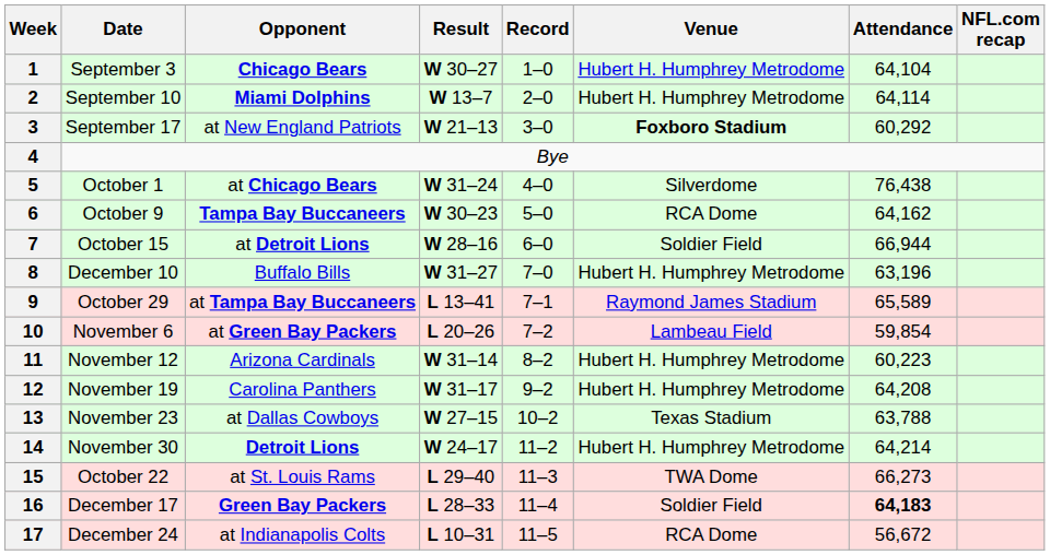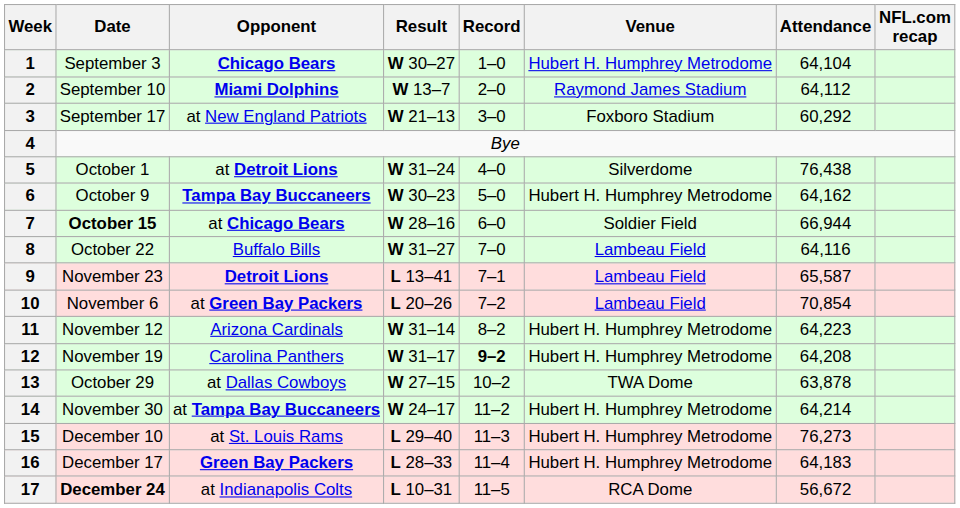2 | Venue: Hubert H. Humphrey Metrodome -> Raymond James Stadium
2 | Attendance: 64,114 -> 64,112
3 | Venue: bold -> normal
5 | Opponent: at Chicago Bears -> at Detroit Lions
6 | Venue: RCA Dome -> Hubert H. Humphrey Metrodome
7 | Date: normal -> bold
7 | Opponent: at Detroit Lions -> at Chicago Bears
8 | Date: December 10 -> October 22
8 | Venue: Hubert H. Humphrey Metrodome -> Lambeau Field
8 | Attendance: 63,196 -> 64,116
9 | Date: October 29 -> November 23
9 | Opponent: at Tampa Bay Buccaneers -> Detroit Lions
9 | Venue: Raymond James Stadium -> Lambeau Field
9 | Attendance: 65,589 -> 65,587
10 | Attendance: 59,854 -> 70,854
11 | Attendance: 60,223 -> 64,223
12 | Record: normal -> bold
13 | Date: November 23 -> October 29
13 | Venue: Texas Stadium -> TWA Dome
13 | Attendance: 63,788 -> 63,878
14 | Opponent: Detroit Lions -> at Tampa Bay Buccaneers
15 | Date: October 22 -> December 10
15 | Venue: TWA Dome -> Hubert H. Humphrey Metrodome
15 | Attendance: 66,273 -> 76,273
16 | Venue: Soldier Field -> Hubert H. Humphrey Metrodome
16 | Attendance: bold -> normal
17 | Date: normal -> bold
